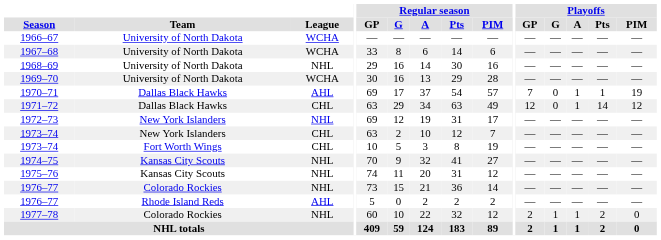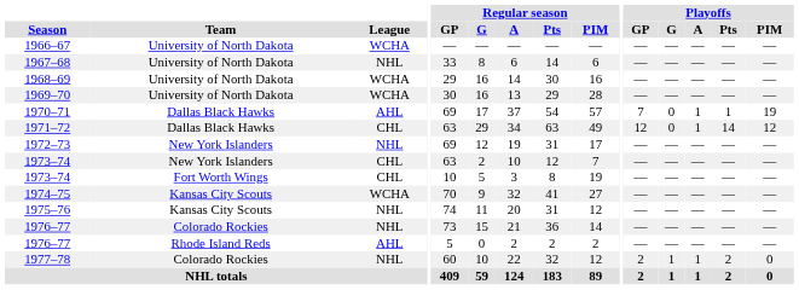1967–68 | League: WCHA -> NHL
1968–69 | League: NHL -> WCHA
1974–75 | League: NHL -> WCHA
